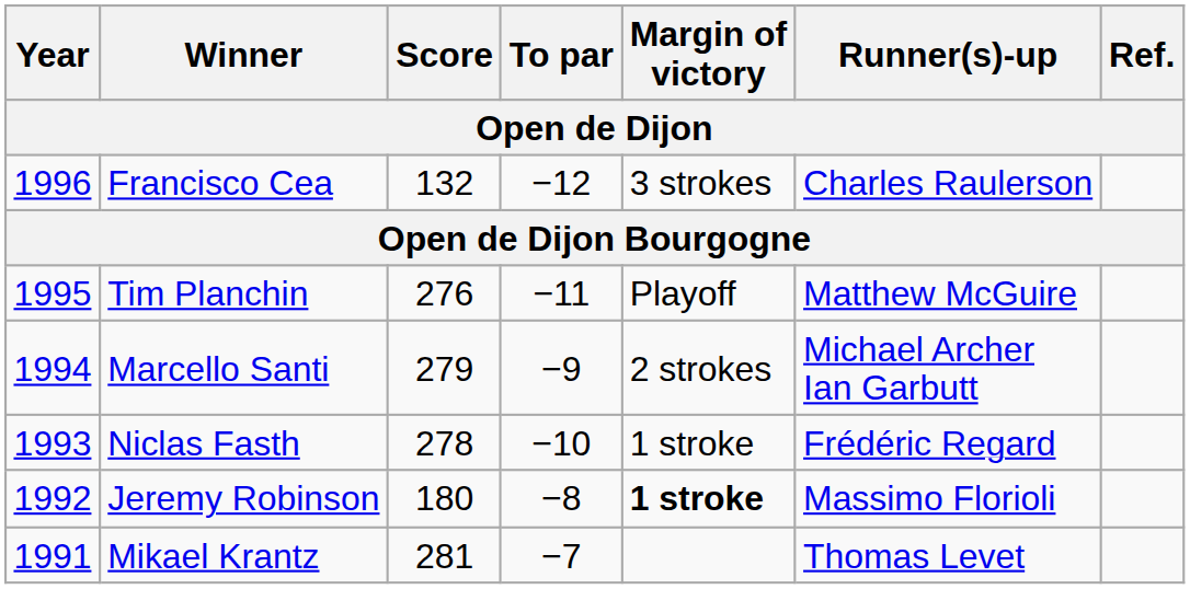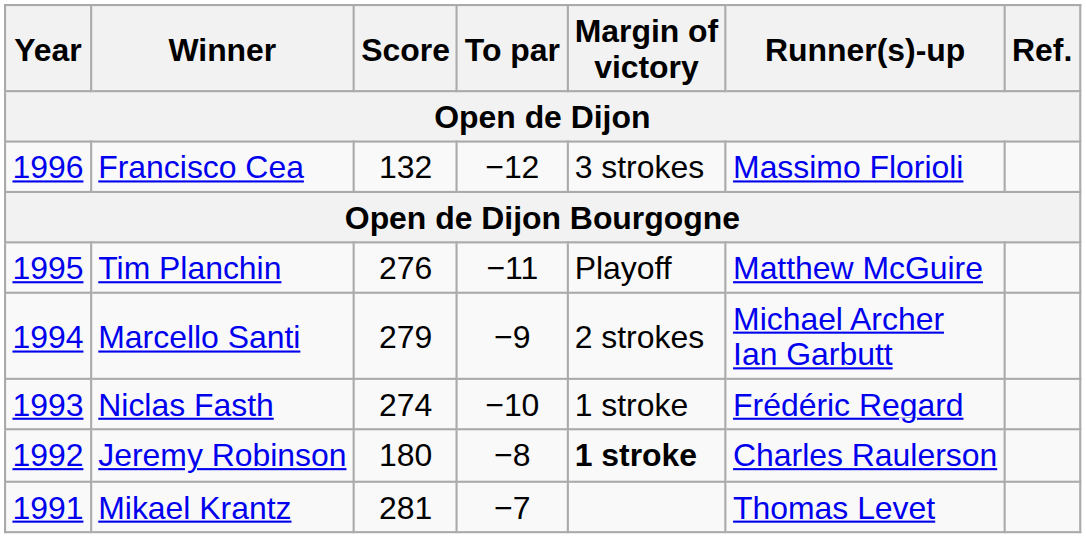Francisco Cea | Runner(s)-up: Charles Raulerson -> Massimo Florioli
Niclas Fasth | Score: 278 -> 274
Jeremy Robinson | Runner(s)-up: Massimo Florioli -> Charles Raulerson
